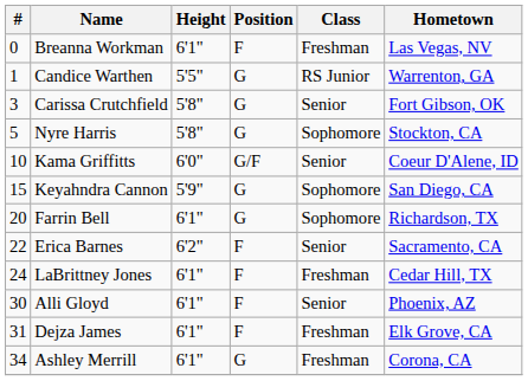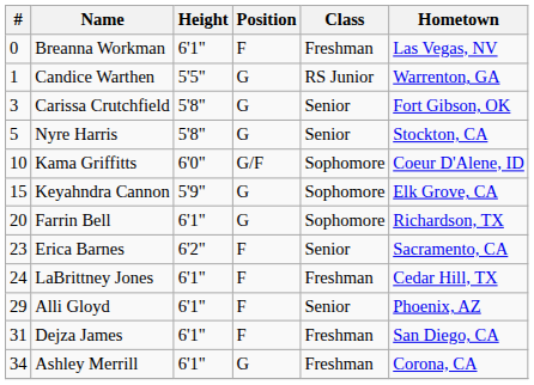Nyre Harris | Class: Sophomore -> Senior
Kama Griffitts | Class: Senior -> Sophomore
Keyahndra Cannon | Hometown: San Diego, CA -> Elk Grove, CA
Erica Barnes | #: 22 -> 23
Alli Gloyd | #: 30 -> 29
Dejza James | Hometown: Elk Grove, CA -> San Diego, CA
